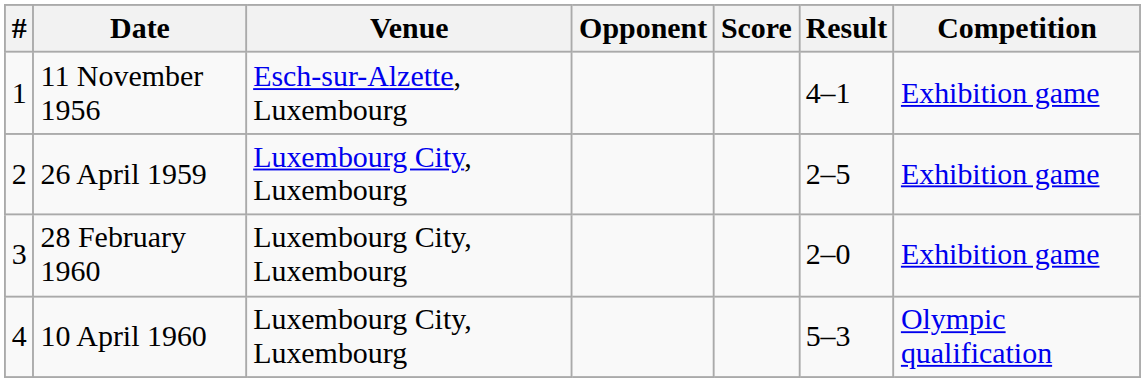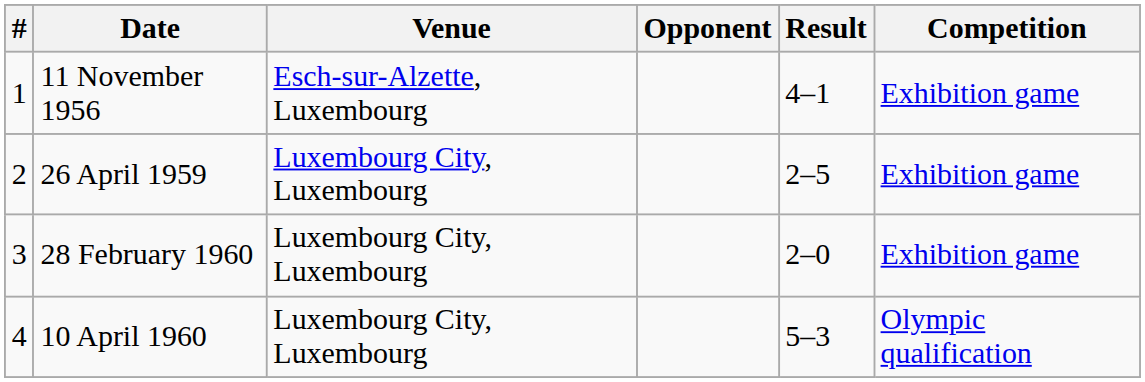- column: Score
